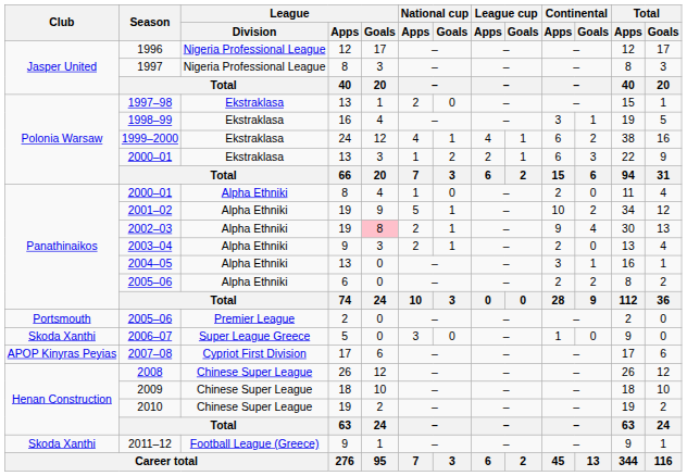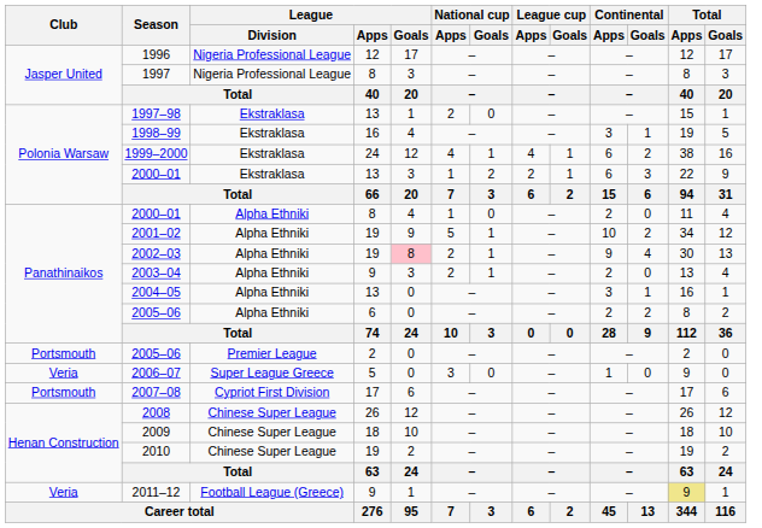2006–07 | Club: Skoda Xanthi -> Veria
2007–08 | Club: APOP Kinyras Peyias -> Portsmouth
2011–12 | Club: Skoda Xanthi -> Veria
2011–12 | Total / Apps: no background -> khaki background
